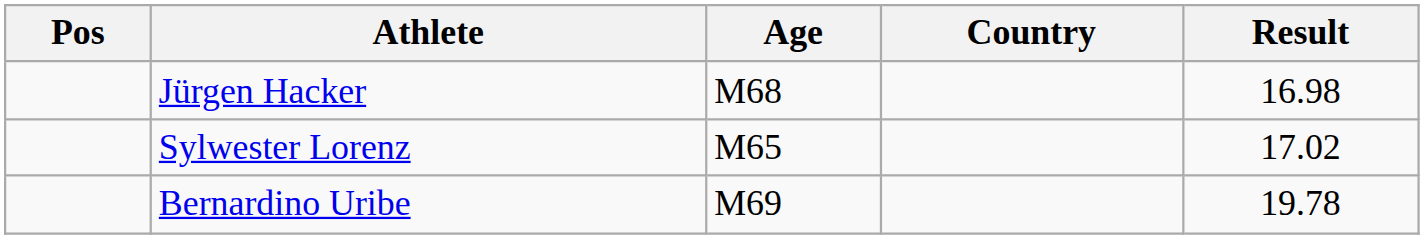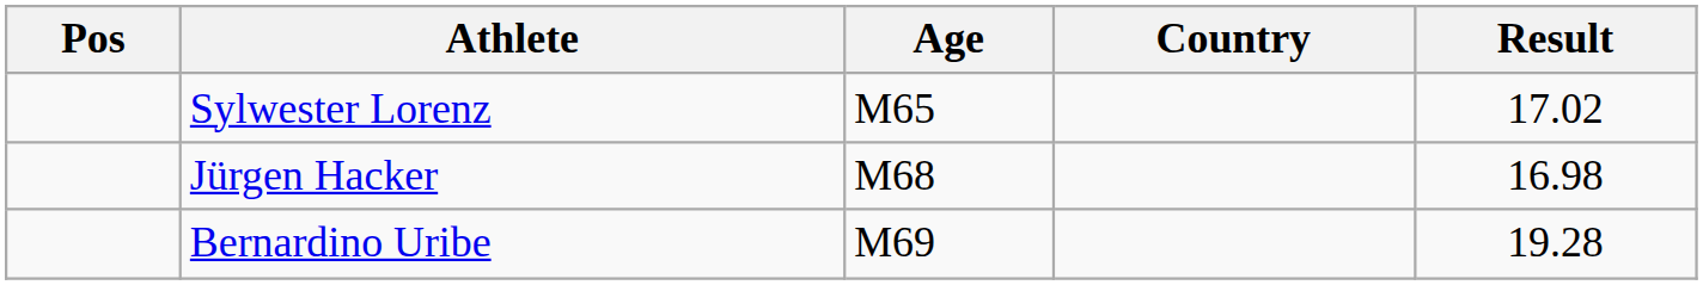rows swapped: Jürgen Hacker <-> Sylwester Lorenz
Bernardino Uribe | Result: 19.78 -> 19.28
